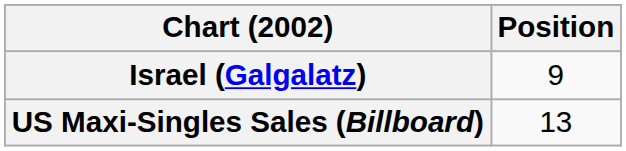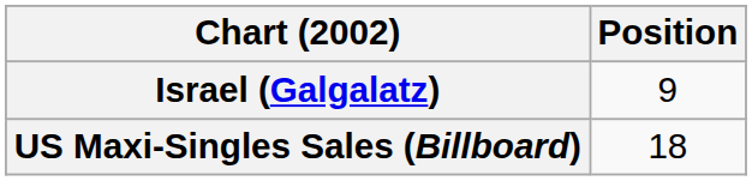US Maxi-Singles Sales (Billboard) | Position: 13 -> 18
